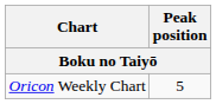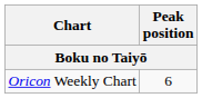Oricon Weekly Chart | Peak position: 5 -> 6
